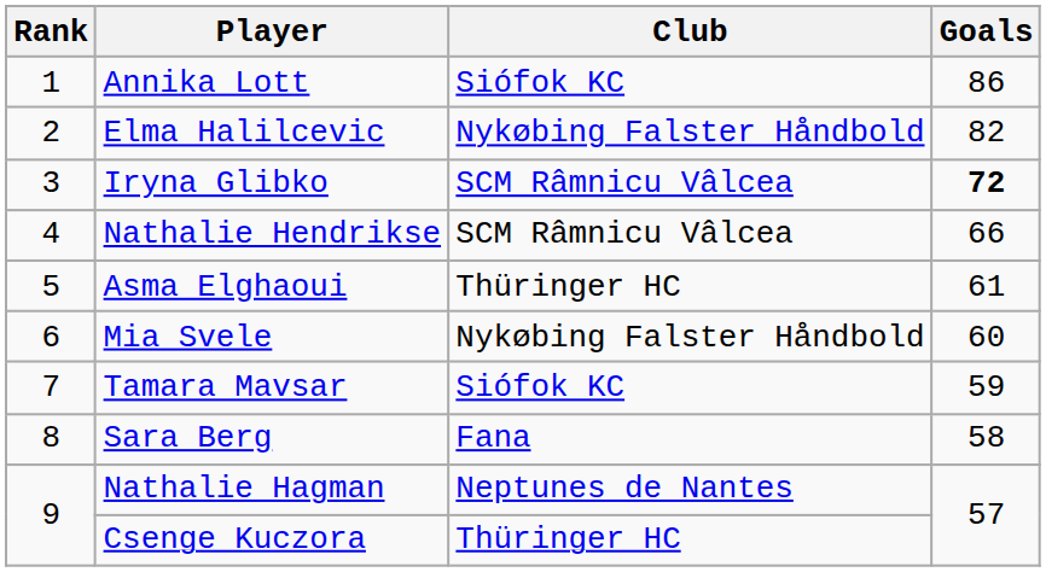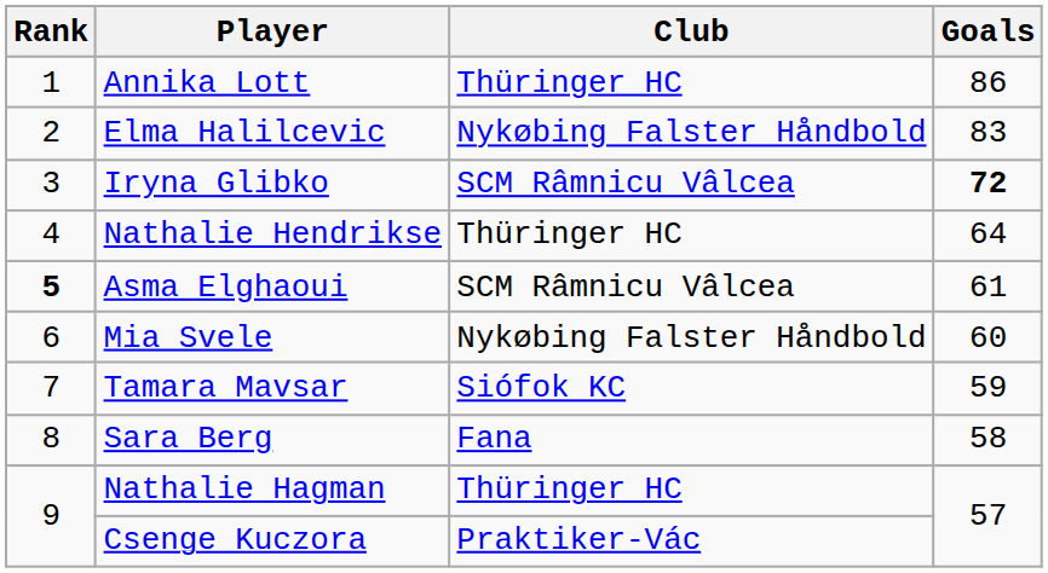Annika Lott | Club: Siófok KC -> Thüringer HC
Elma Halilcevic | Goals: 82 -> 83
Nathalie Hendrikse | Club: SCM Râmnicu Vâlcea -> Thüringer HC
Nathalie Hendrikse | Goals: 66 -> 64
Asma Elghaoui | Rank: normal -> bold
Asma Elghaoui | Club: Thüringer HC -> SCM Râmnicu Vâlcea
Nathalie Hagman | Club: Neptunes de Nantes -> Thüringer HC
Csenge Kuczora | Club: Thüringer HC -> Praktiker-Vác
